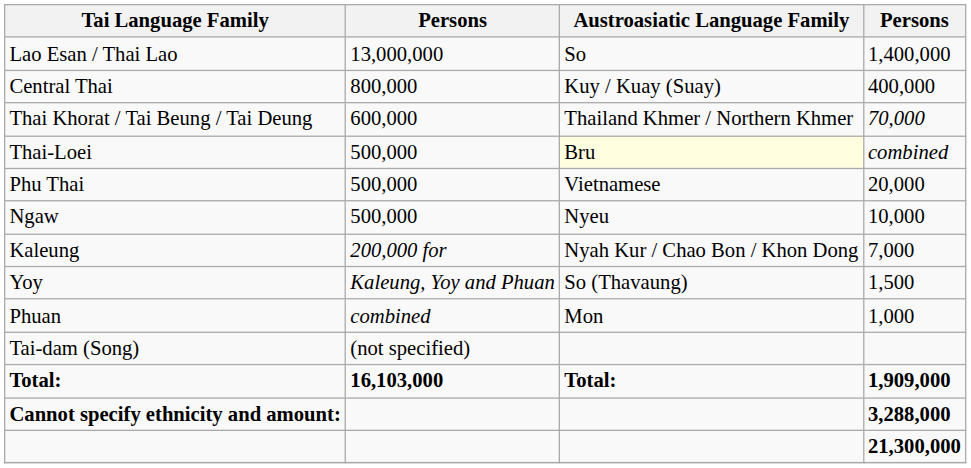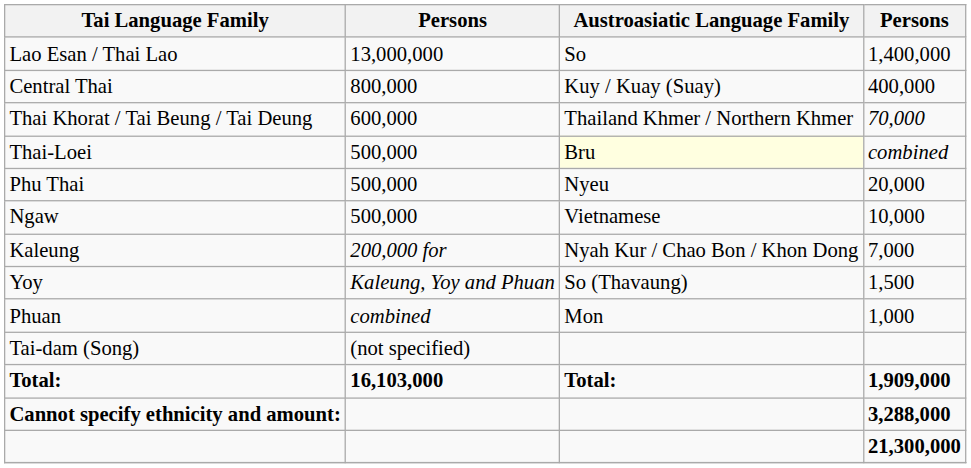Phu Thai | Austroasiatic Language Family: Vietnamese -> Nyeu
Ngaw | Austroasiatic Language Family: Nyeu -> Vietnamese
